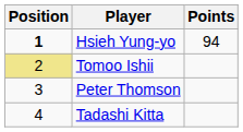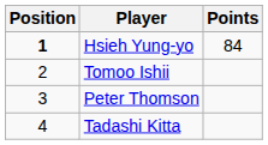Hsieh Yung-yo | Points: 94 -> 84
Tomoo Ishii | Position: khaki background -> no background
